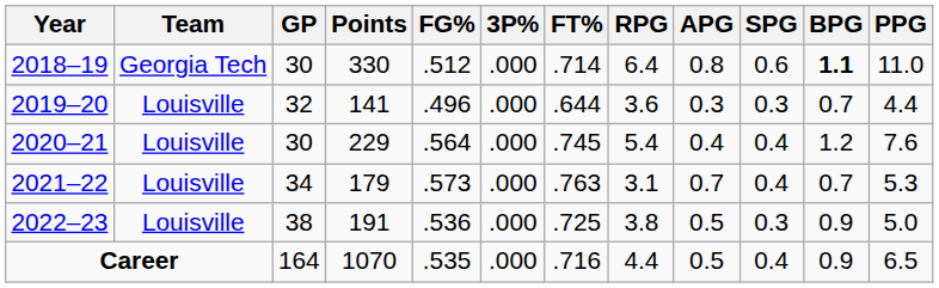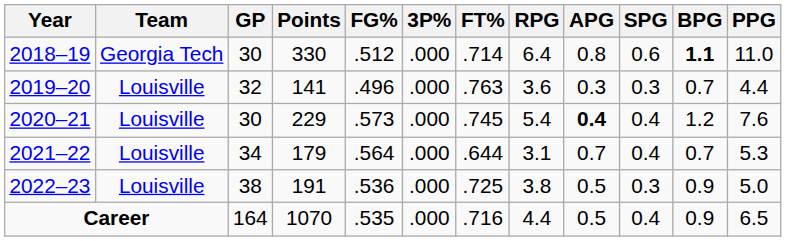2019–20 | FT%: .644 -> .763
2020–21 | FG%: .564 -> .573
2020–21 | APG: normal -> bold
2021–22 | FG%: .573 -> .564
2021–22 | FT%: .763 -> .644
